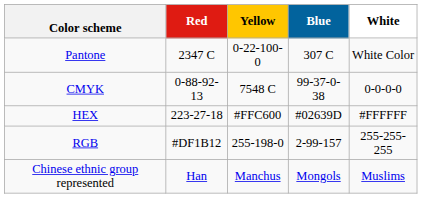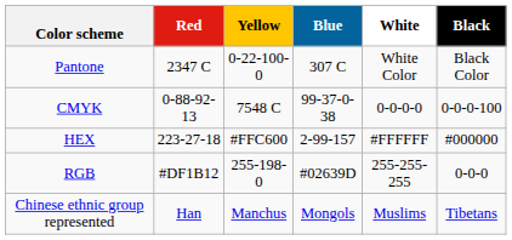+ column: Black | Black Color | 0-0-0-100 | #000000 | 0-0-0 | Tibetans
HEX | Blue: #02639D -> 2-99-157
RGB | Blue: 2-99-157 -> #02639D
